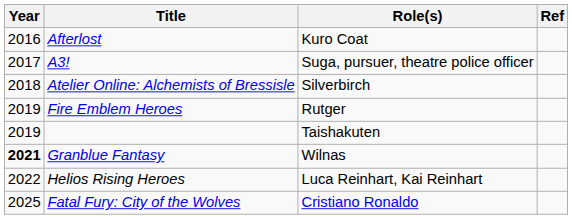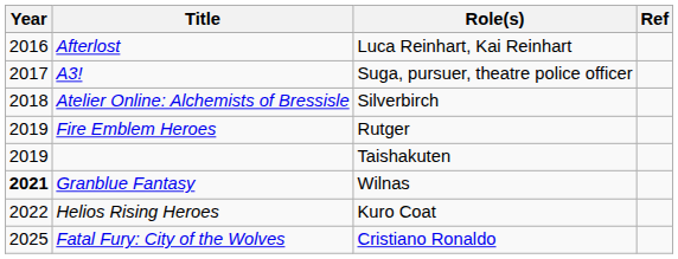Afterlost | Role(s): Kuro Coat -> Luca Reinhart, Kai Reinhart
Helios Rising Heroes | Role(s): Luca Reinhart, Kai Reinhart -> Kuro Coat
